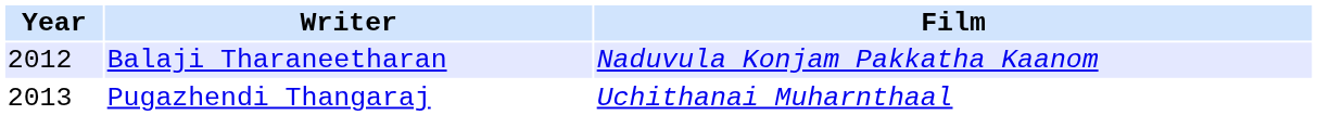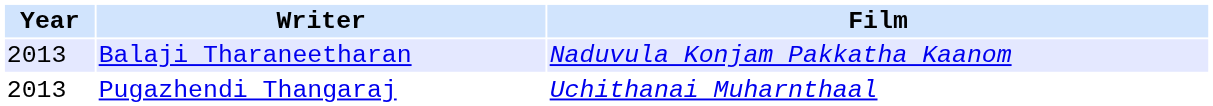Balaji Tharaneetharan | Year: 2012 -> 2013
